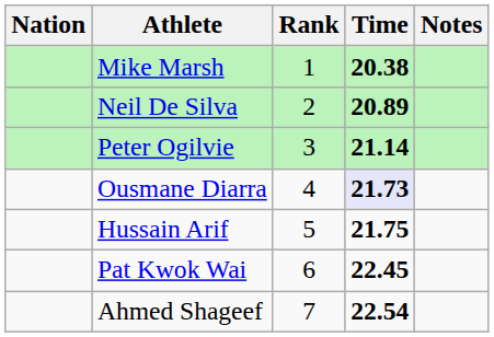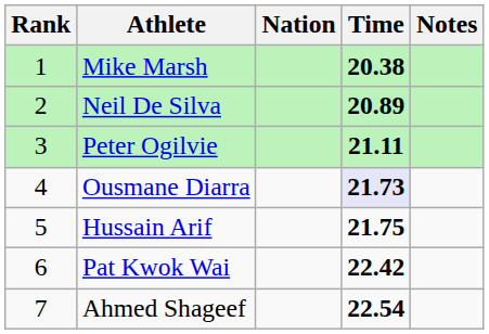columns swapped: Rank <-> Nation
Peter Ogilvie | Time: 21.14 -> 21.11
Pat Kwok Wai | Time: 22.45 -> 22.42
